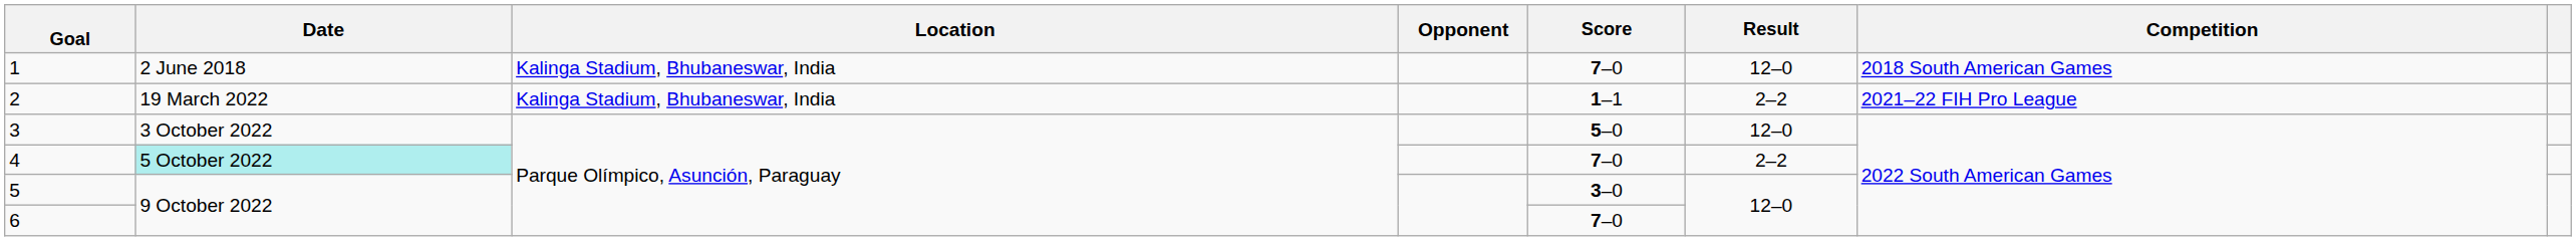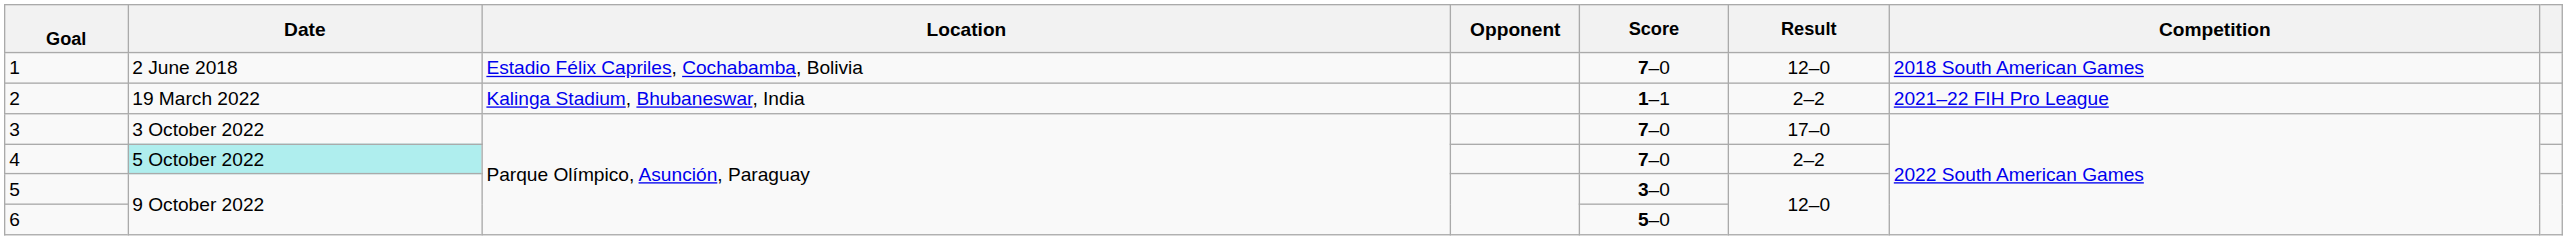1 | Location: Kalinga Stadium, Bhubaneswar, India -> Estadio Félix Capriles, Cochabamba, Bolivia
3 | Score: 5–0 -> 7–0
3 | Result: 12–0 -> 17–0
6 | Score: 7–0 -> 5–0
